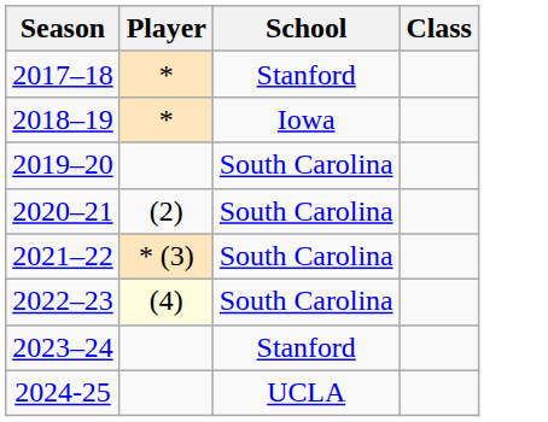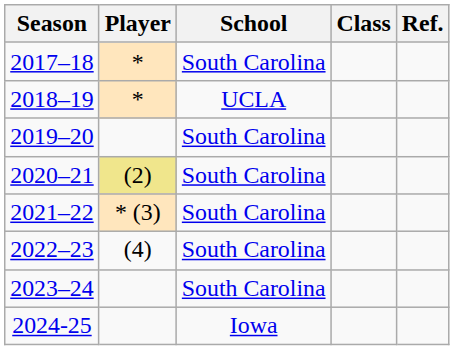+ column: Ref.
2017–18 | School: Stanford -> South Carolina
2018–19 | School: Iowa -> UCLA
2020–21 | Player: no background -> khaki background
2022–23 | Player: lightyellow background -> no background
2023–24 | School: Stanford -> South Carolina
2024-25 | School: UCLA -> Iowa
